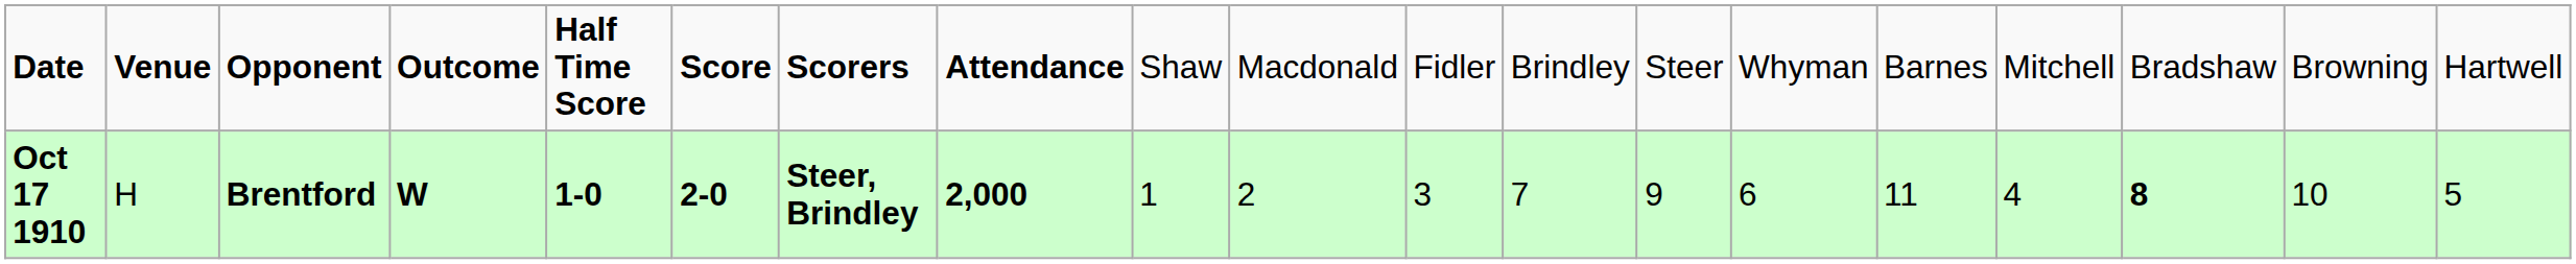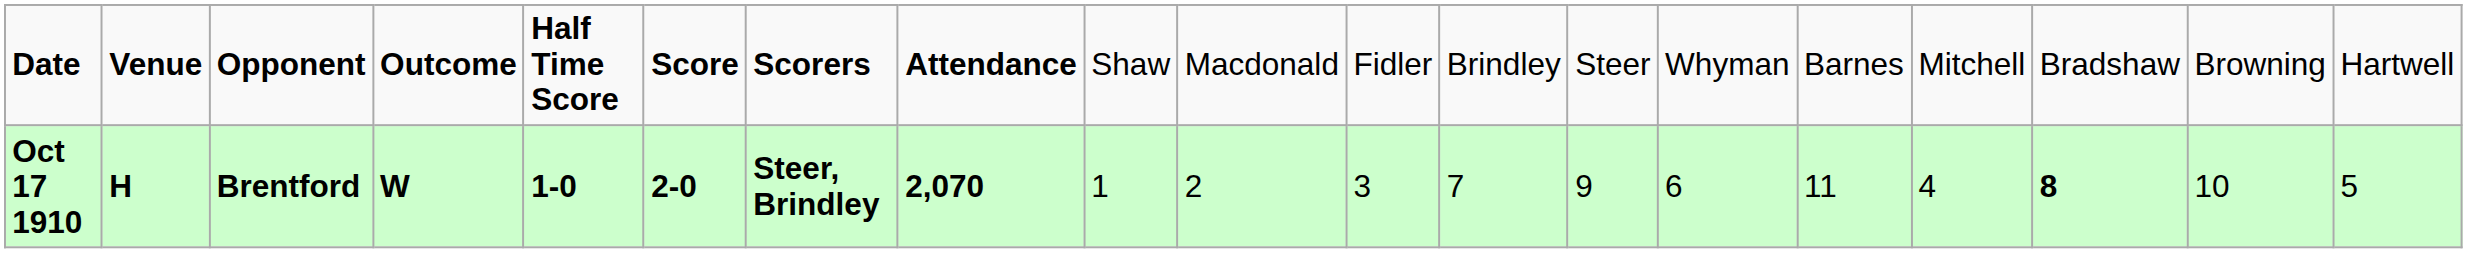Oct 17 1910 | column 2: normal -> bold
Oct 17 1910 | column 8: 2,000 -> 2,070
